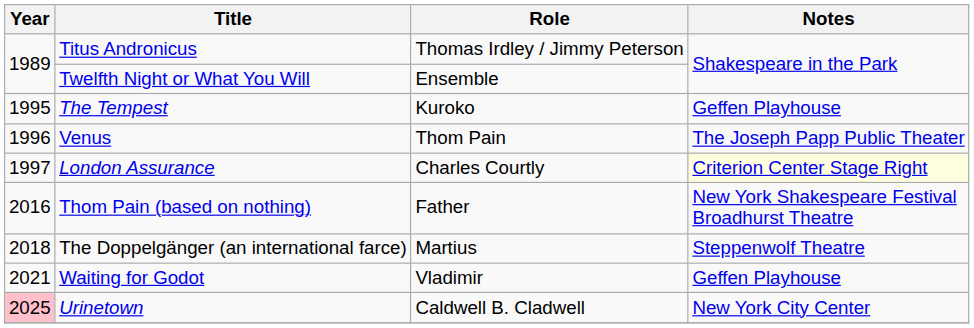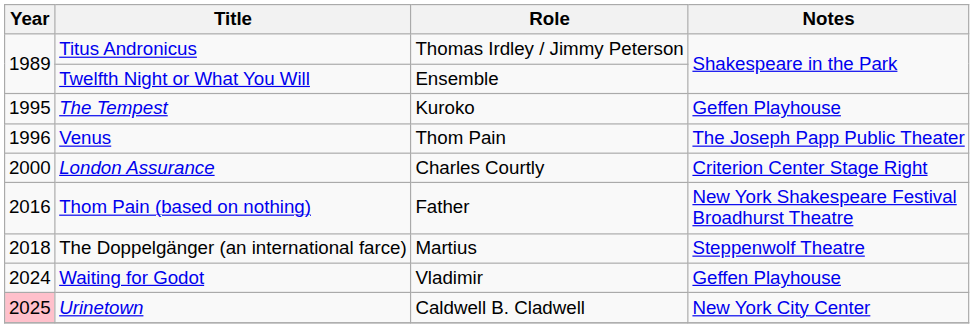London Assurance | Year: 1997 -> 2000
London Assurance | Notes: lightyellow background -> no background
Waiting for Godot | Year: 2021 -> 2024
